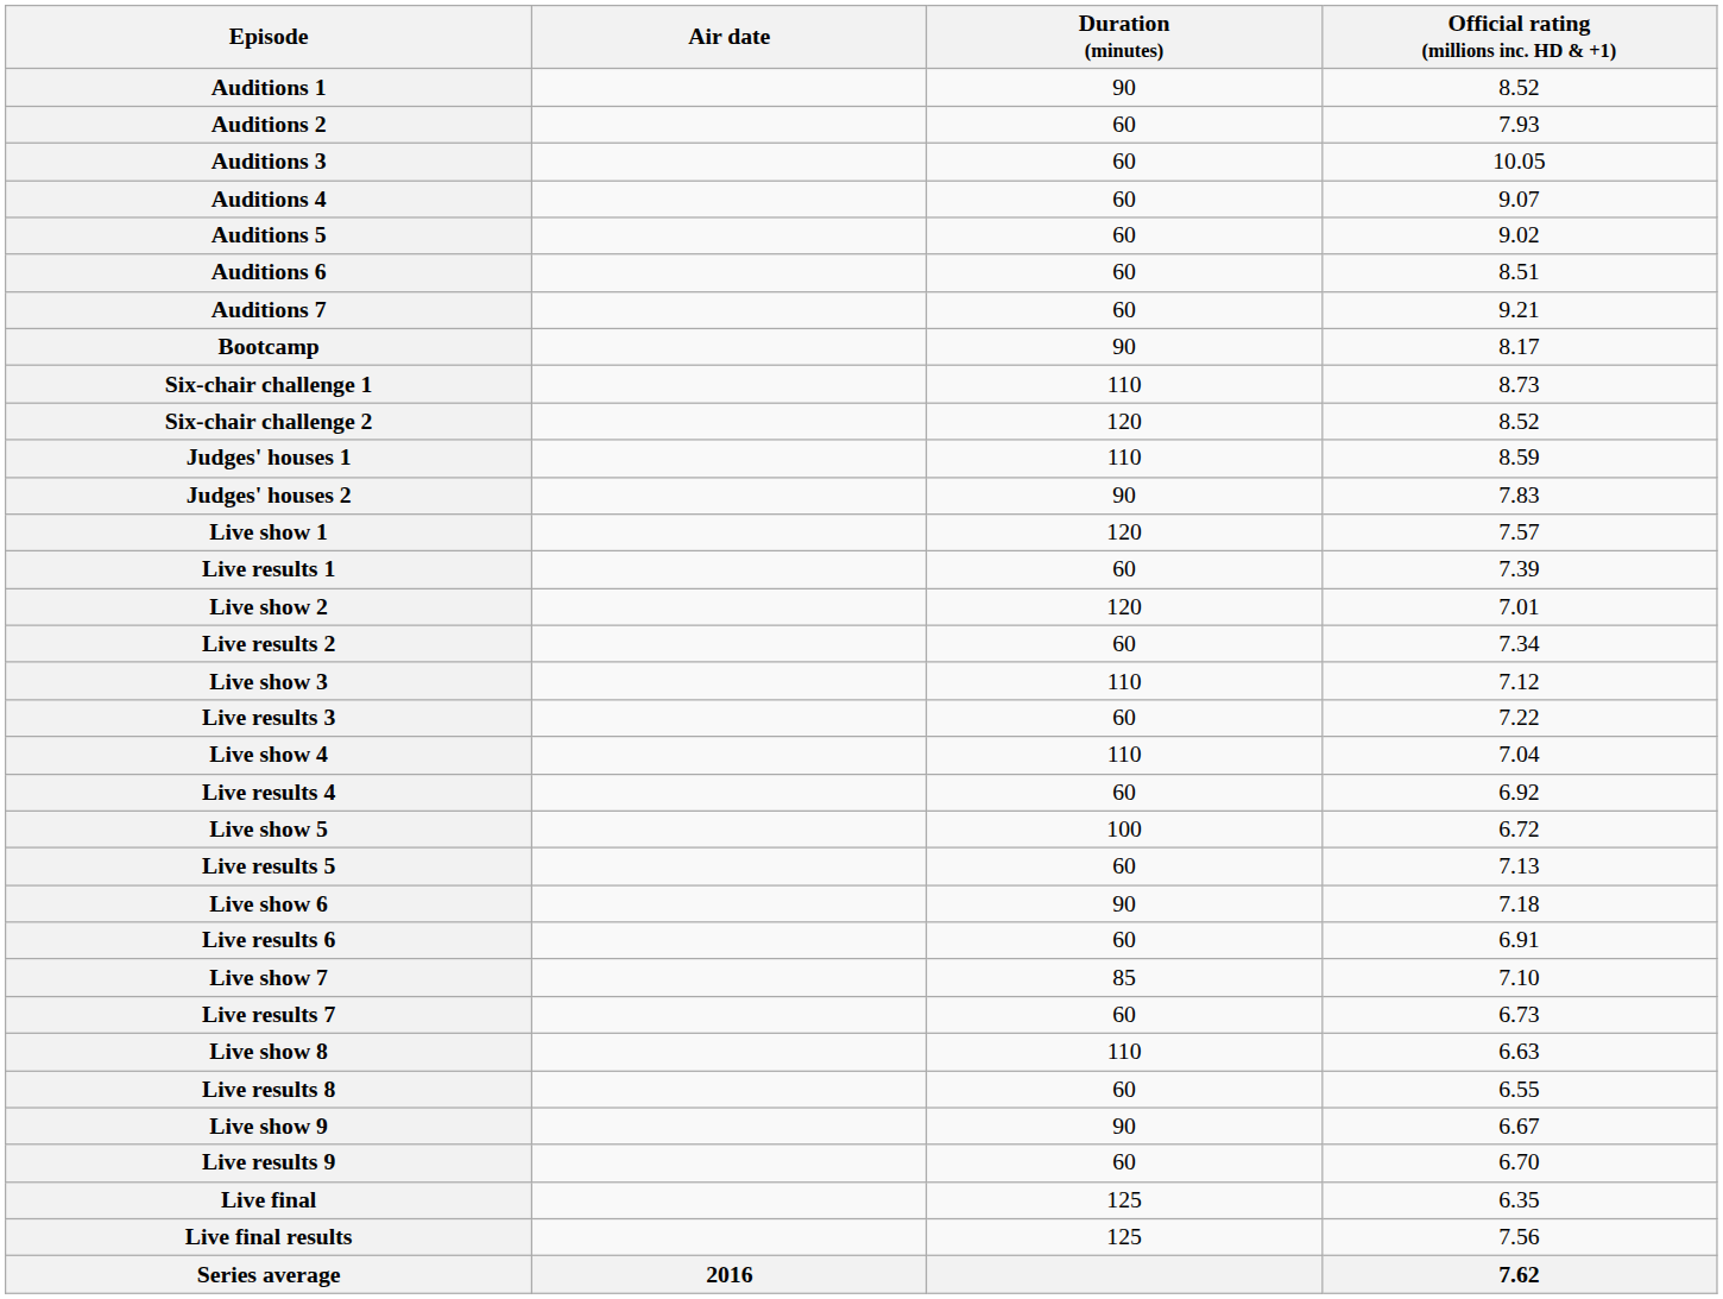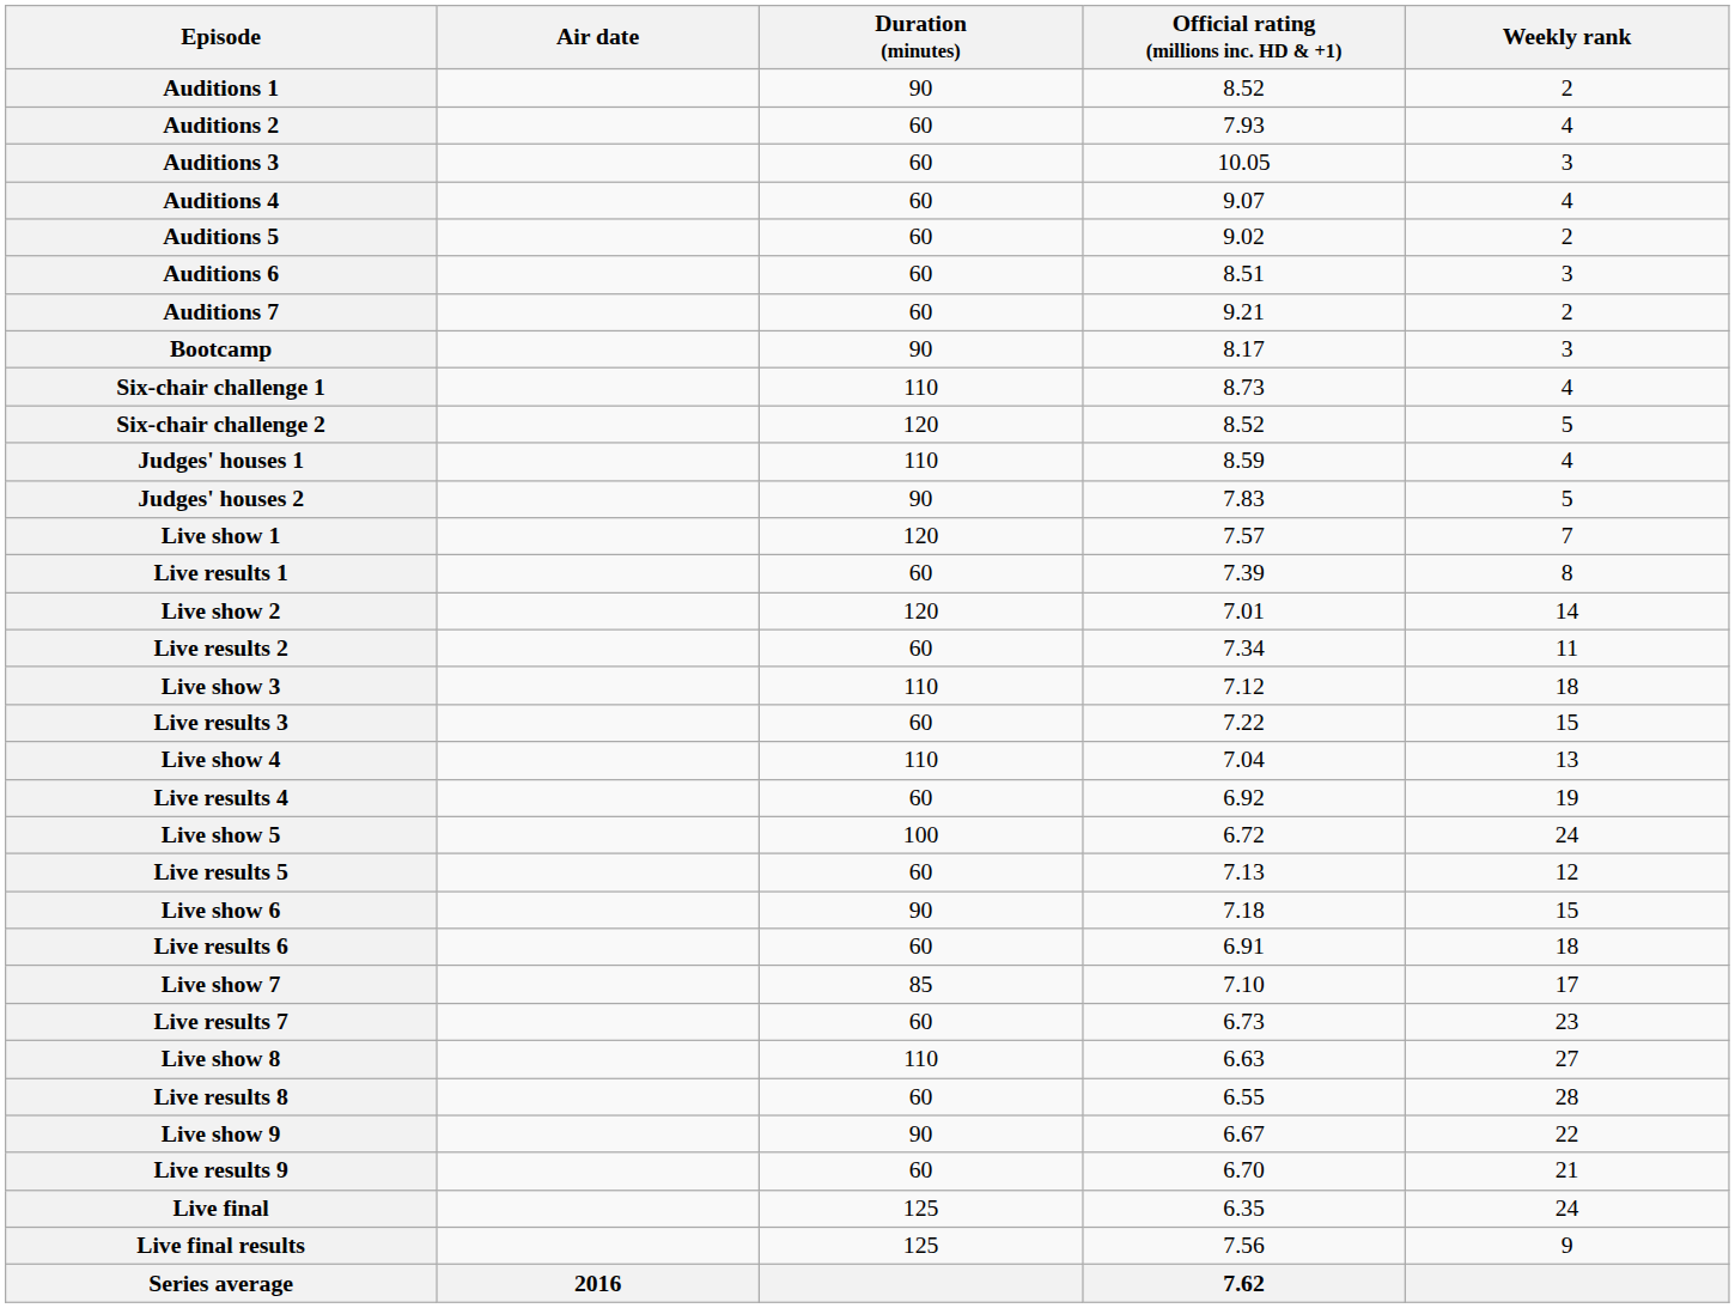+ column: Weekly rank | 2 | 4 | 3 | 4 | 2 | 3 | 2 | 3 | 4 | 5 | 4 | 5 | 7 | 8 | 14 | 11 | 18 | 15 | 13 | 19 | 24 | 12 | 15 | 18 | 17 | 23 | 27 | 28 | 22 | 21 | 24 | 9
